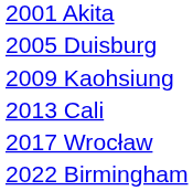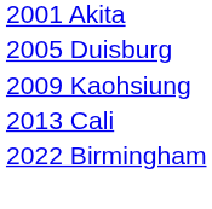- row: 2017 Wrocław
